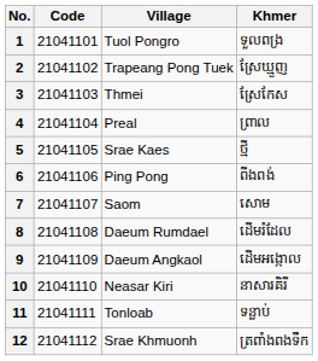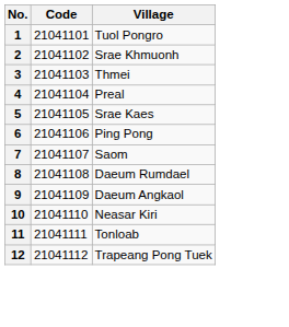- column: Khmer | ទួលពង្រ | ស្រែឃ្មួញ | ស្រែកែស | ព្រាល | ថ្មី | ពីងពង់ | សោម | ដើមរំដែល | ដើមអង្កោល | នាសារគិរី | ទន្លាប់ | ត្រពាំងពងទឹក
2 | Village: Trapeang Pong Tuek -> Srae Khmuonh
12 | Village: Srae Khmuonh -> Trapeang Pong Tuek
